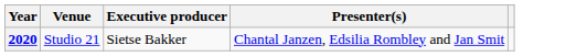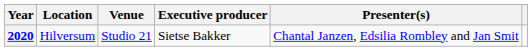+ column: Location | Hilversum
